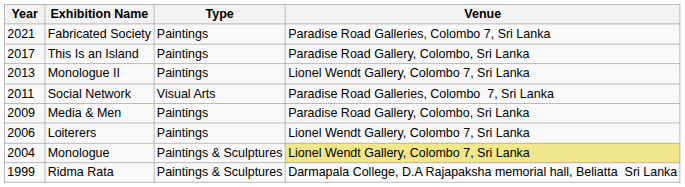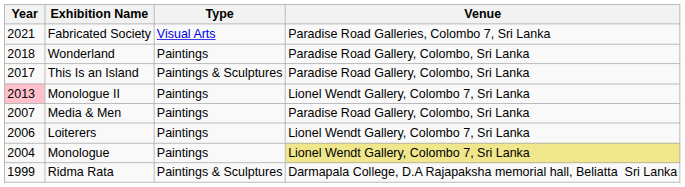Fabricated Society | Type: Paintings -> Visual Arts
+ row: 2018 | Wonderland | Paintings | Paradise Road Gallery, Colombo, Sri Lanka
This Is an Island | Type: Paintings -> Paintings & Sculptures
Monologue II | Year: no background -> pink background
- row: 2011 | Social Network | Visual Arts | Paradise Road Galleries, Colombo 7, Sri Lanka
Media & Men | Year: 2009 -> 2007
Monologue | Type: Paintings & Sculptures -> Paintings
